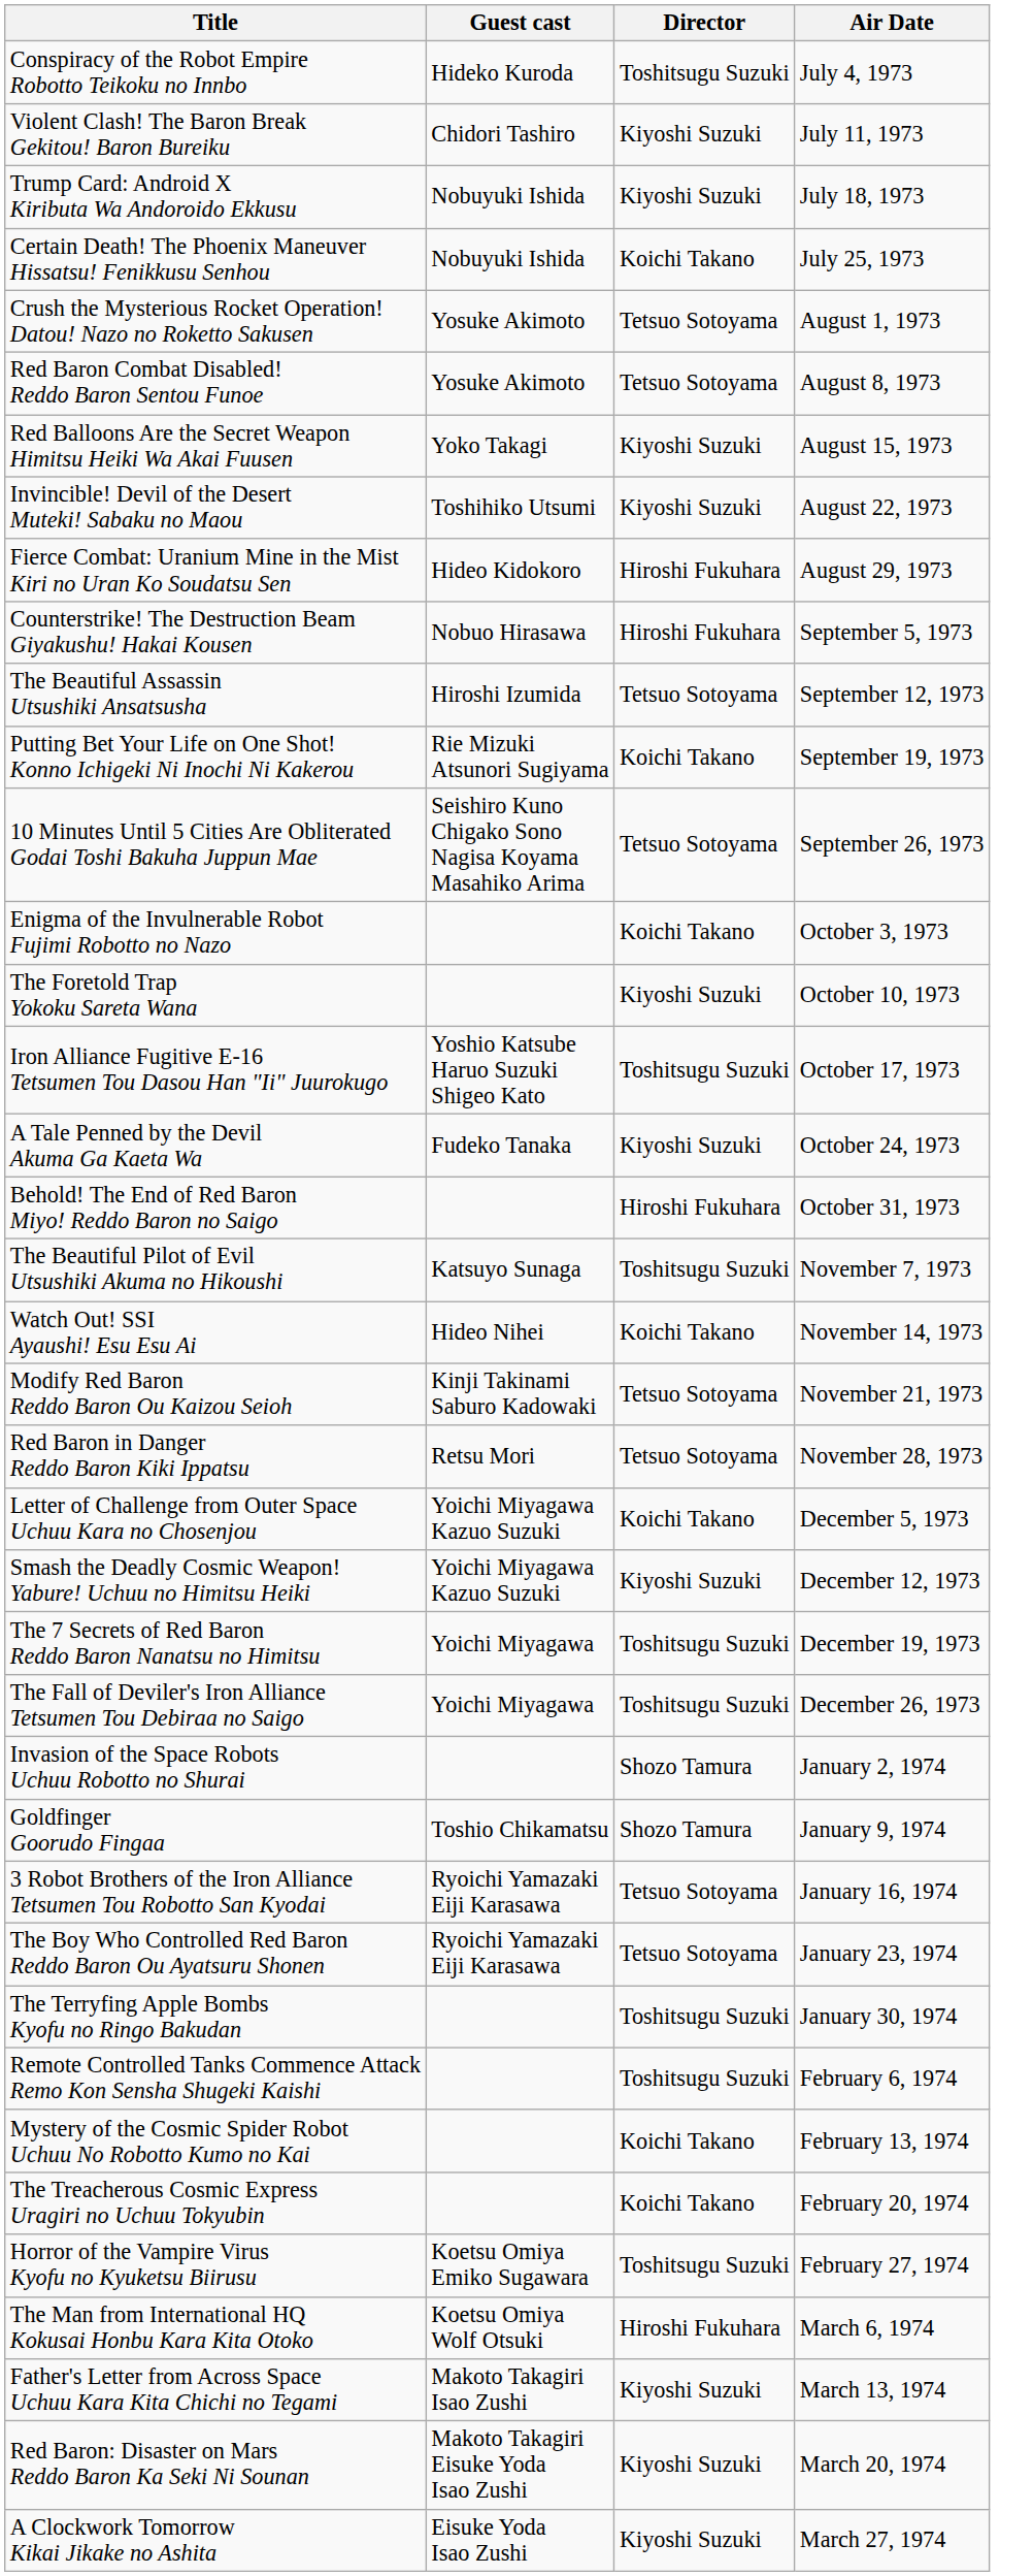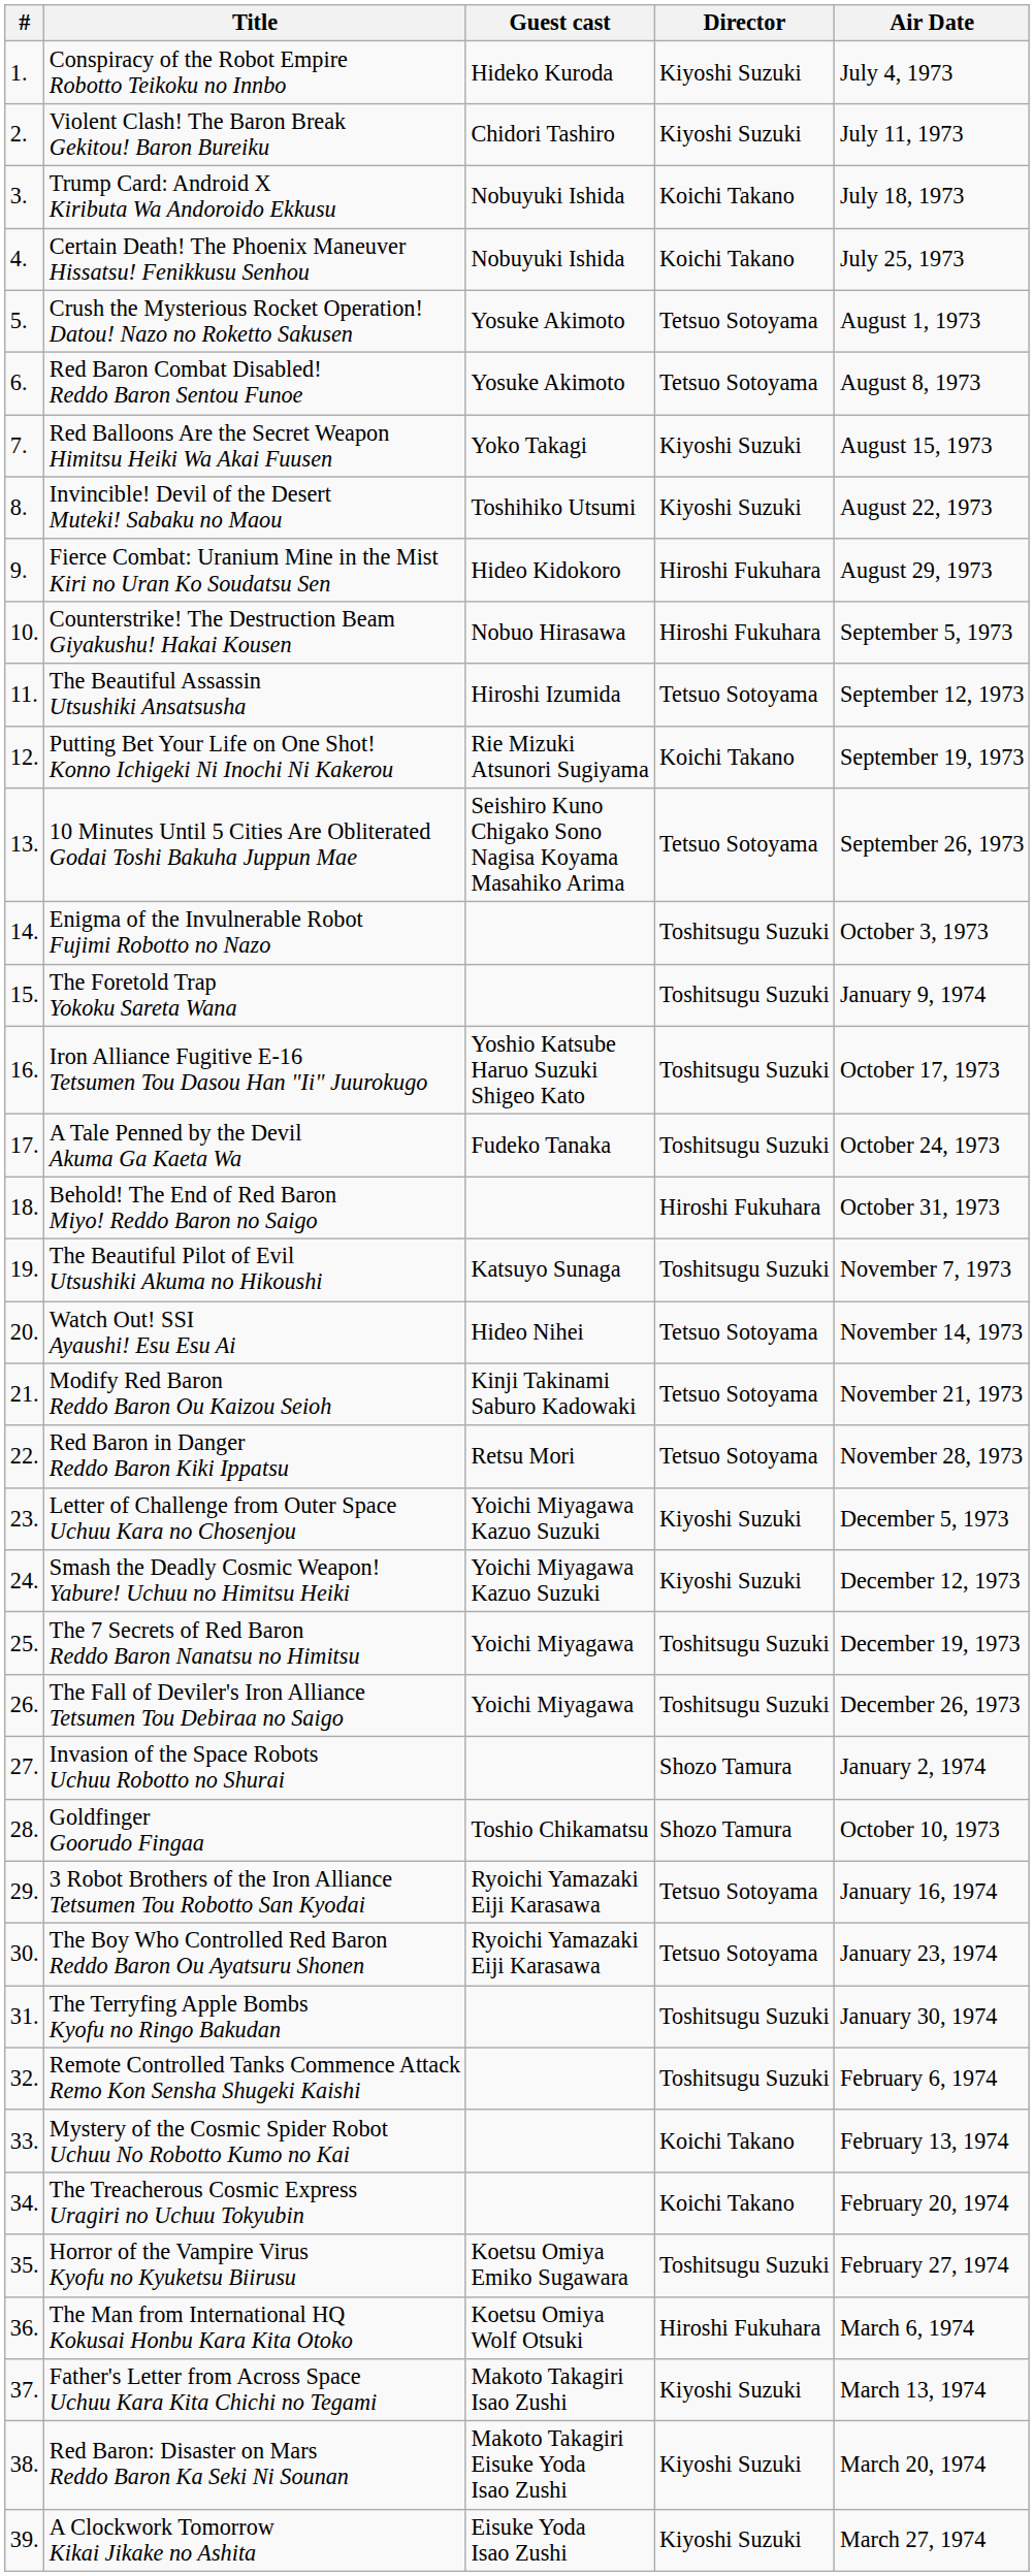+ column: # | 1. | 2. | 3. | 4. | 5. | 6. | 7. | 8. | 9. | 10. | 11. | 12. | 13. | 14. | 15. | 16. | 17. | 18. | 19. | 20. | 21. | 22. | 23. | 24. | 25. | 26. | 27. | 28. | 29. | 30. | 31. | 32. | 33. | 34. | 35. | 36. | 37. | 38. | 39.
Conspiracy of the Robot Empire Robotto Teikoku no Innbo | Director: Toshitsugu Suzuki -> Kiyoshi Suzuki
Trump Card: Android X Kiributa Wa Andoroido Ekkusu | Director: Kiyoshi Suzuki -> Koichi Takano
Enigma of the Invulnerable Robot Fujimi Robotto no Nazo | Director: Koichi Takano -> Toshitsugu Suzuki
The Foretold Trap Yokoku Sareta Wana | Director: Kiyoshi Suzuki -> Toshitsugu Suzuki
The Foretold Trap Yokoku Sareta Wana | Air Date: October 10, 1973 -> January 9, 1974
A Tale Penned by the Devil Akuma Ga Kaeta Wa | Director: Kiyoshi Suzuki -> Toshitsugu Suzuki
Watch Out! SSI Ayaushi! Esu Esu Ai | Director: Koichi Takano -> Tetsuo Sotoyama
Letter of Challenge from Outer Space Uchuu Kara no Chosenjou | Director: Koichi Takano -> Kiyoshi Suzuki
Goldfinger Goorudo Fingaa | Air Date: January 9, 1974 -> October 10, 1973
